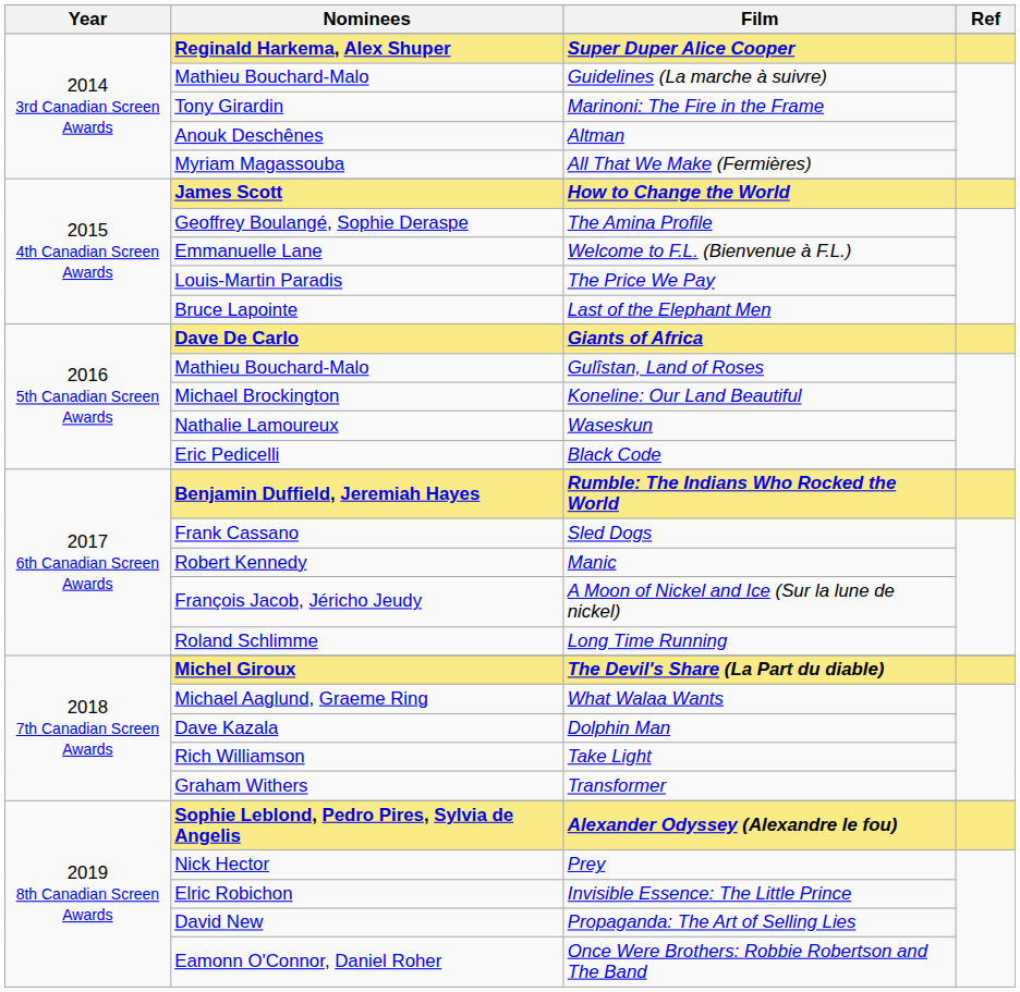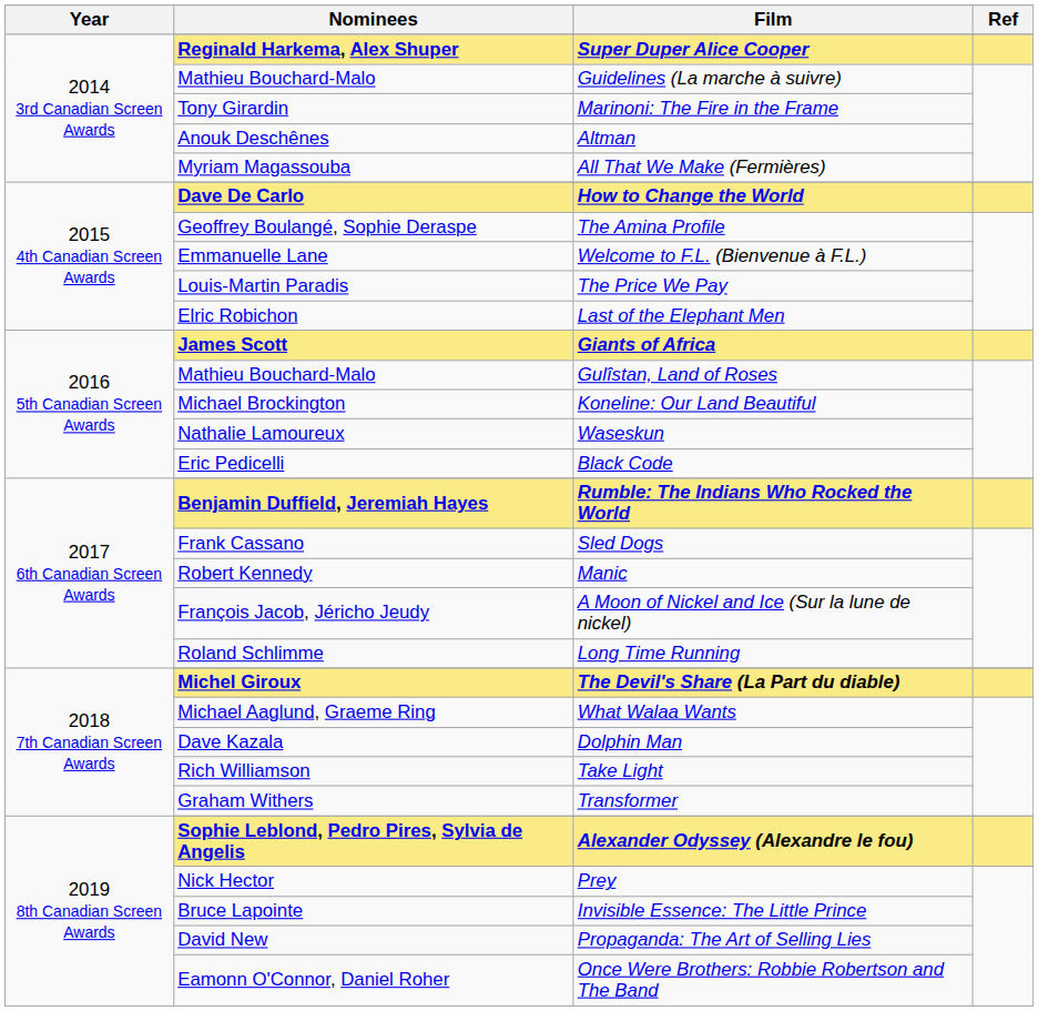How to Change the World | Nominees: James Scott -> Dave De Carlo
Last of the Elephant Men | Nominees: Bruce Lapointe -> Elric Robichon
Giants of Africa | Nominees: Dave De Carlo -> James Scott
Invisible Essence: The Little Prince | Nominees: Elric Robichon -> Bruce Lapointe
